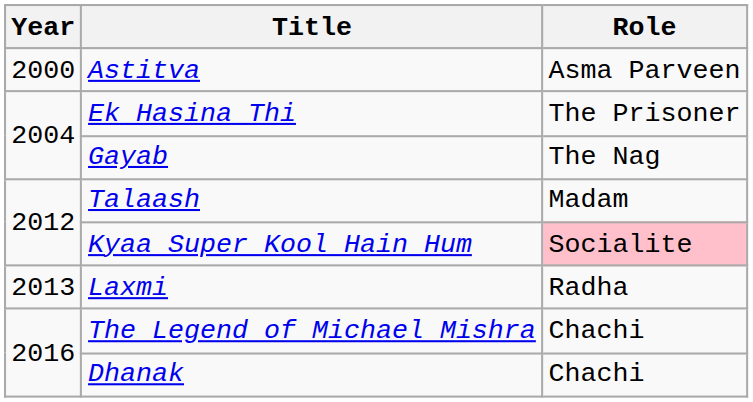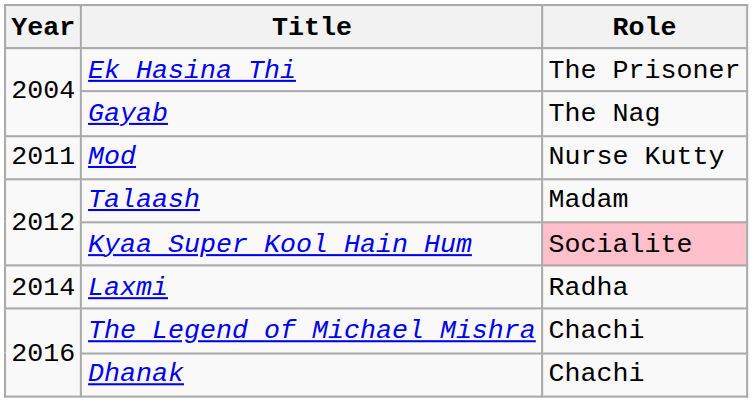- row: 2000 | Astitva | Asma Parveen
+ row: 2011 | Mod | Nurse Kutty
Laxmi | Year: 2013 -> 2014
